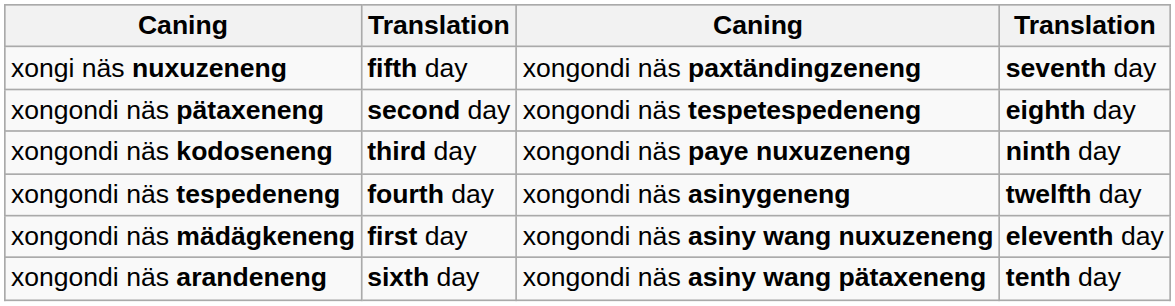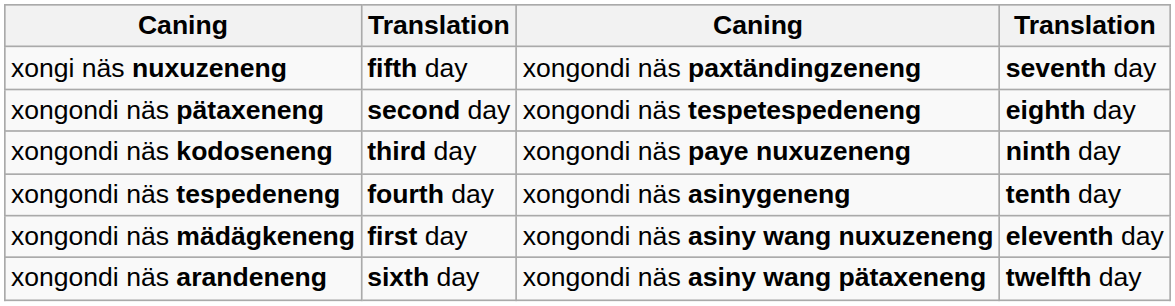xongondi näs tespedeneng | column 4: twelfth day -> tenth day
xongondi näs arandeneng | column 4: tenth day -> twelfth day
